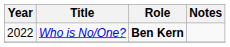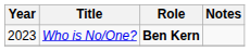Who is No/One? | Year: 2022 -> 2023
